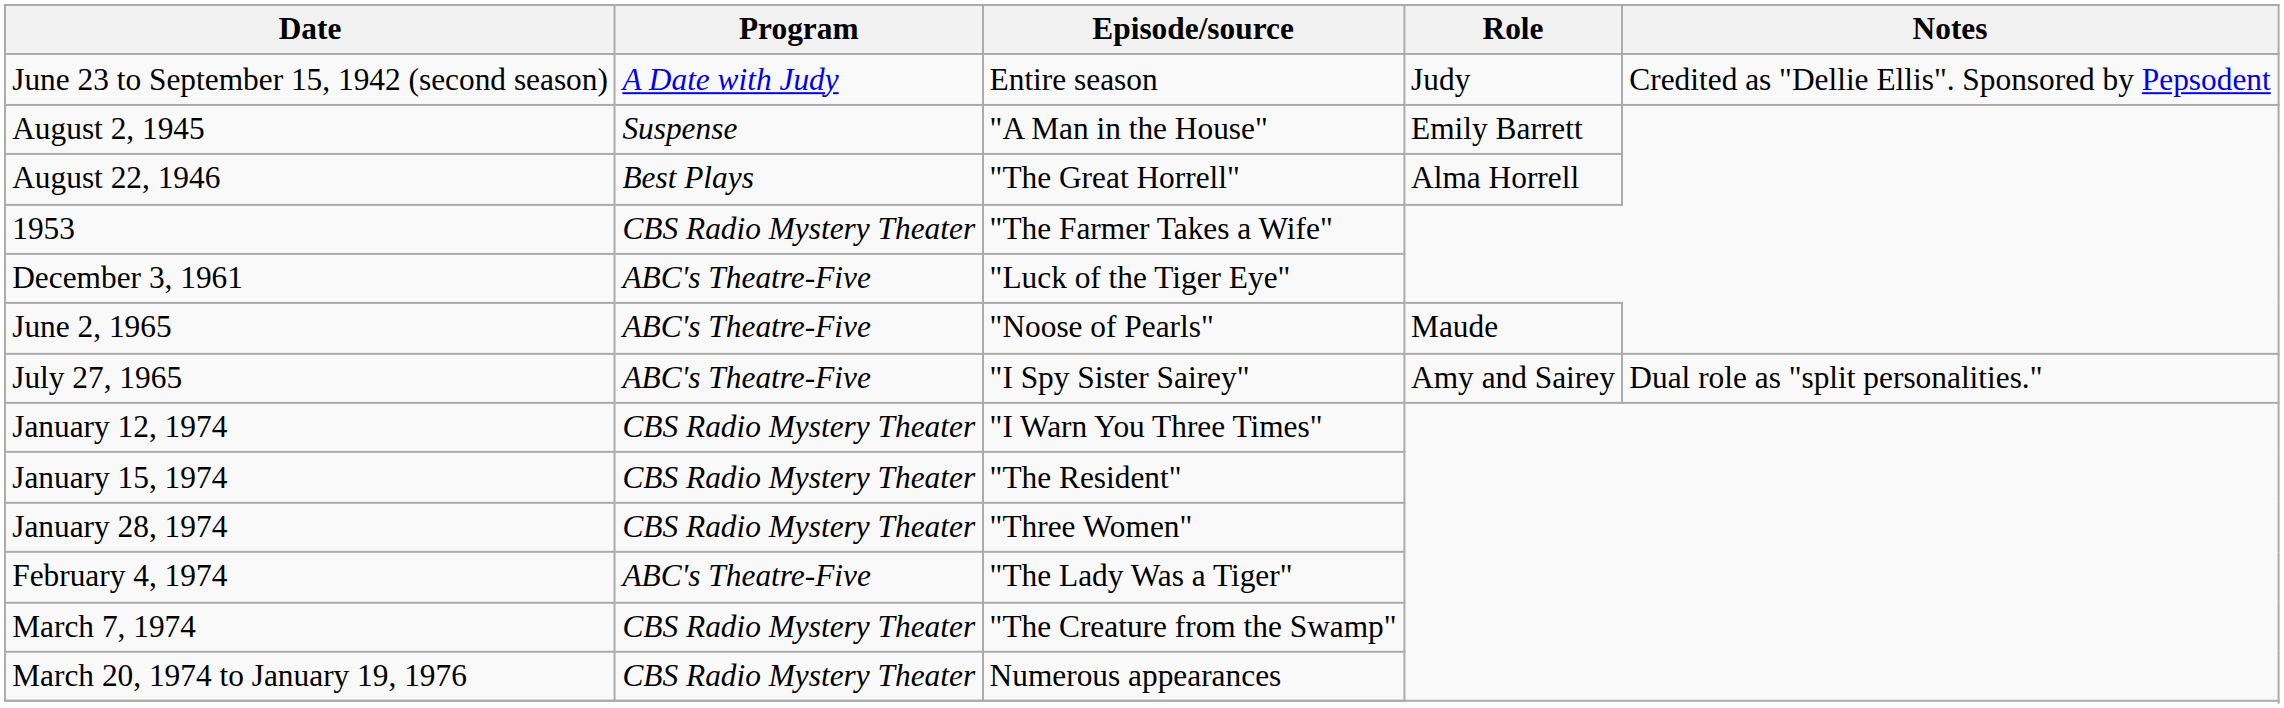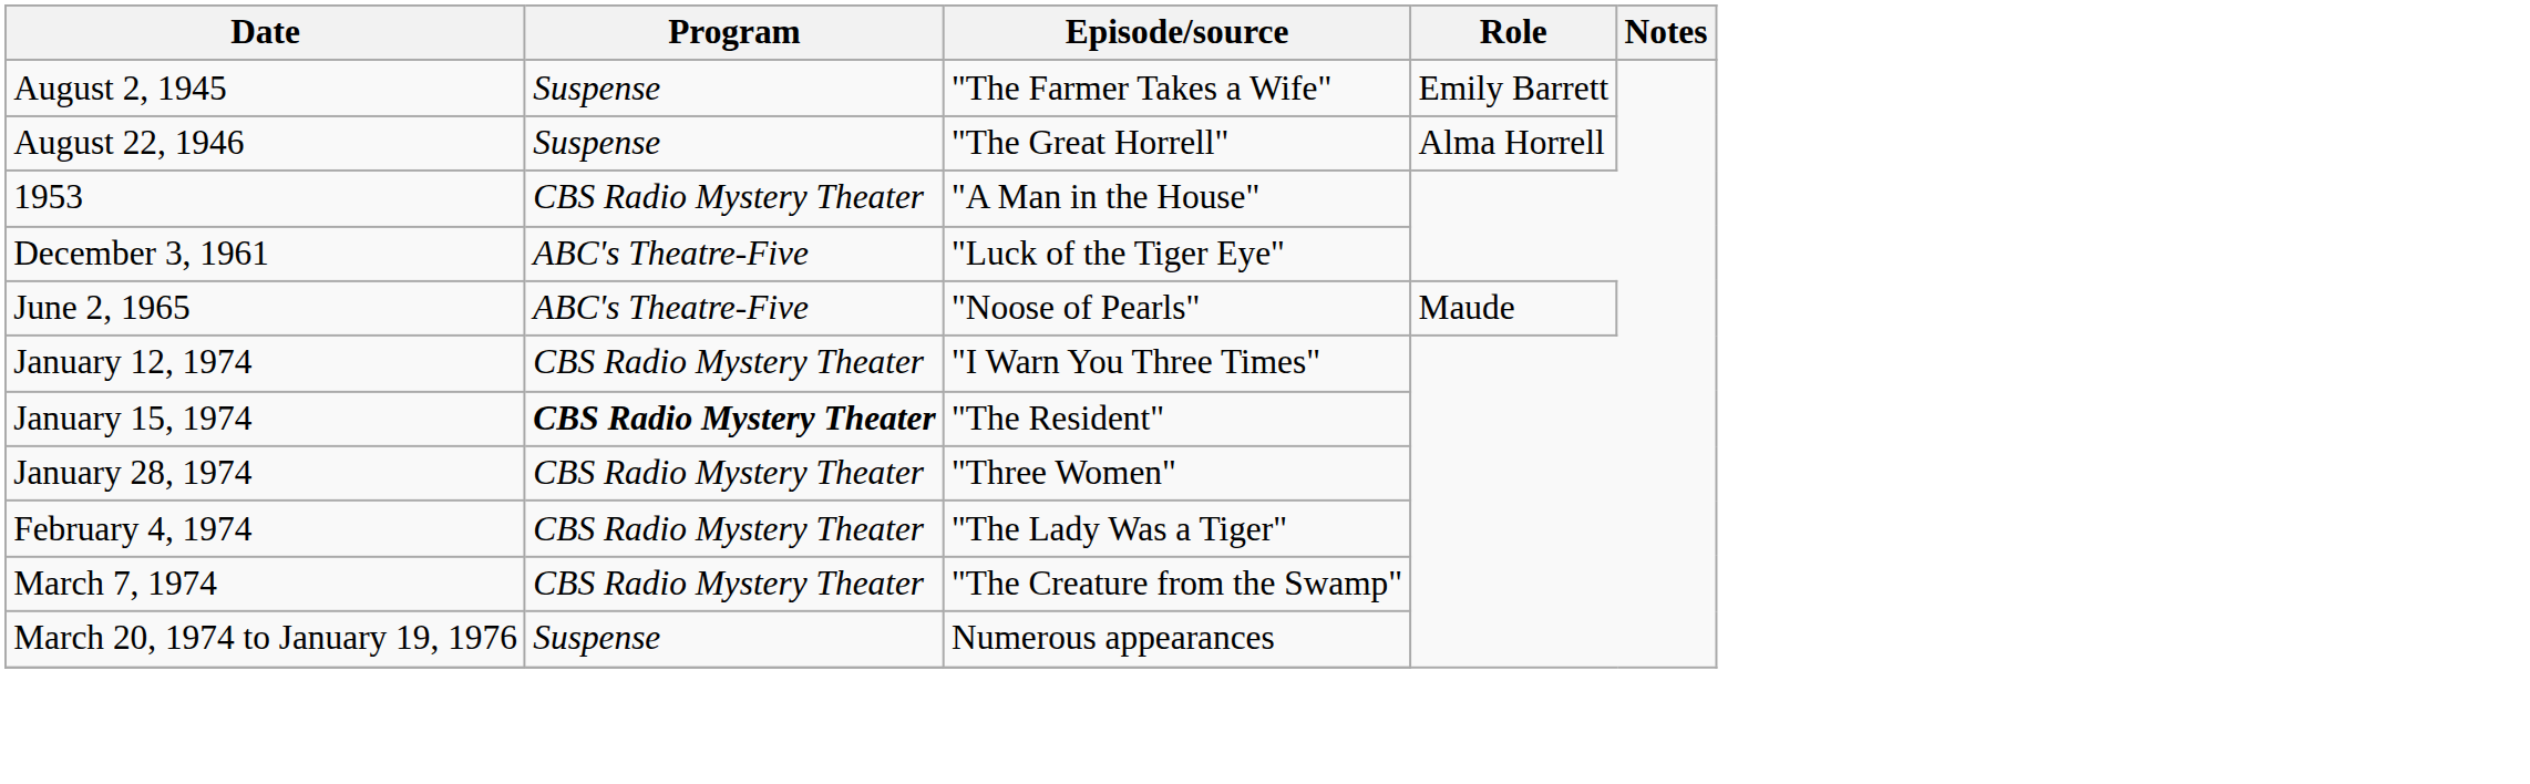- row: June 23 to September 15, 1942 (second season) | A Date with Judy | Entire season | Judy | Credited as "Dellie Ellis". Sponsored by Pepsodent
August 2, 1945 | Episode/source: "A Man in the House" -> "The Farmer Takes a Wife"
August 22, 1946 | Program: Best Plays -> Suspense
1953 | Episode/source: "The Farmer Takes a Wife" -> "A Man in the House"
- row: July 27, 1965 | ABC's Theatre-Five | "I Spy Sister Sairey" | Amy and Sairey | Dual role as "split personalities."
January 15, 1974 | Program: normal -> bold
February 4, 1974 | Program: ABC's Theatre-Five -> CBS Radio Mystery Theater
March 20, 1974 to January 19, 1976 | Program: CBS Radio Mystery Theater -> Suspense
